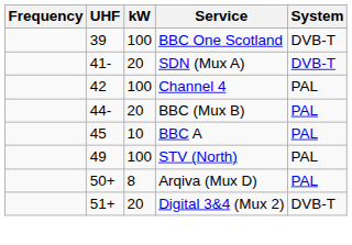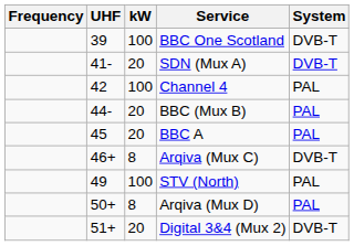BBC A | kW: 10 -> 20
+ row: 46+ | 8 | Arqiva (Mux C) | DVB-T
